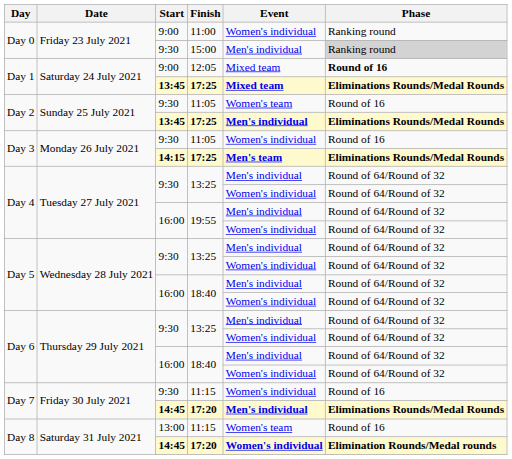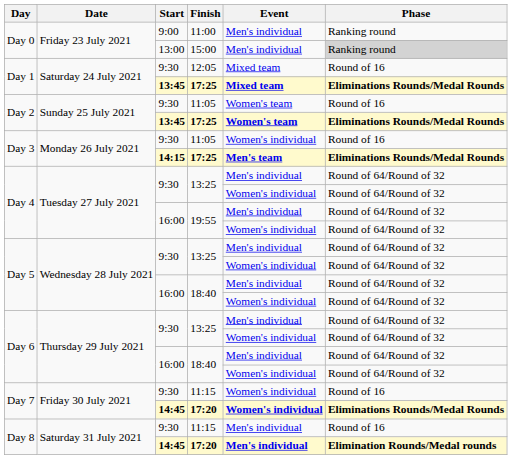11:00 | Event: Women's individual -> Men's individual
15:00 | Start: 9:30 -> 13:00
12:05 | Start: 9:00 -> 9:30
12:05 | Phase: bold -> normal
Day 2 / 17:25 | Event: Men's individual -> Women's team
Day 7 / 17:20 | Event: Men's individual -> Women's individual
Day 8 / 11:15 | Start: 13:00 -> 9:30
Day 8 / 11:15 | Event: Women's team -> Men's individual
Day 8 / 17:20 | Event: Women's individual -> Men's individual
